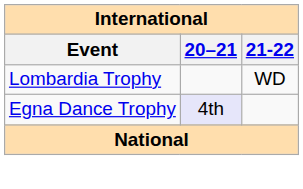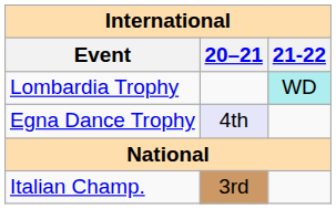Lombardia Trophy | 21-22: no background -> paleturquoise background
+ row: Italian Champ. | 3rd
